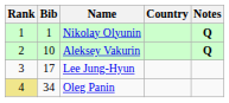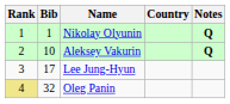Oleg Panin | Bib: 34 -> 32
